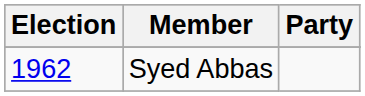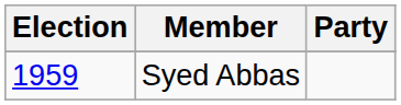Syed Abbas | Election: 1962 -> 1959
